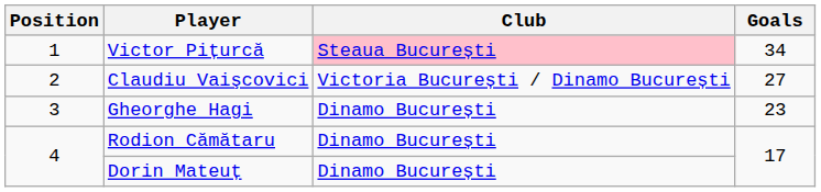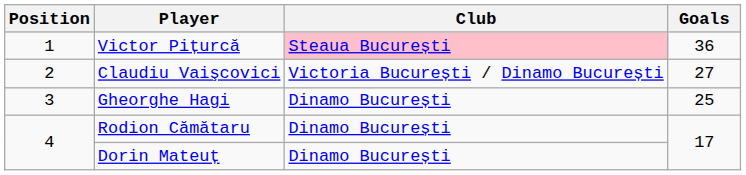Victor Pițurcă | Goals: 34 -> 36
Gheorghe Hagi | Goals: 23 -> 25
